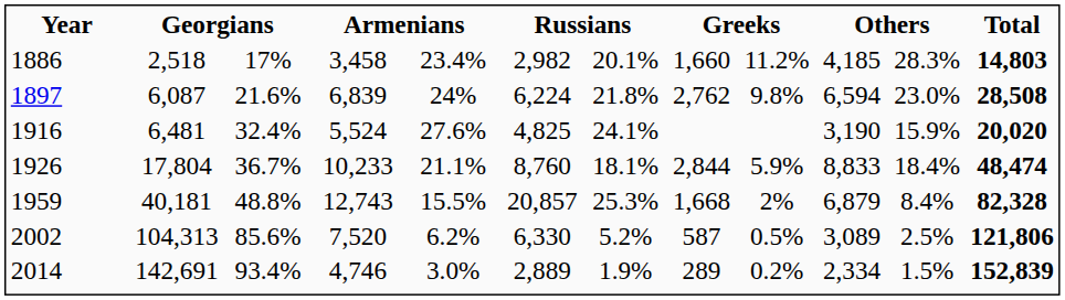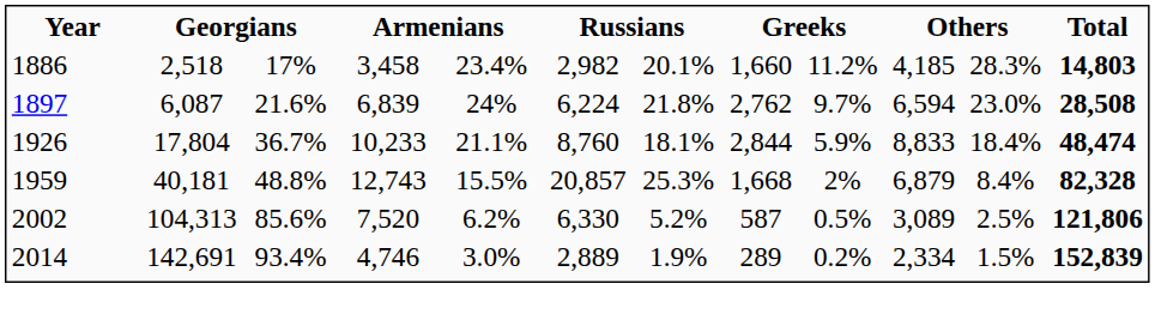1897 | column 9: 9.8% -> 9.7%
- row: 1916 | 6,481 | 32.4% | 5,524 | 27.6% | 4,825 | 24.1% | 3,190 | 15.9% | 20,020
